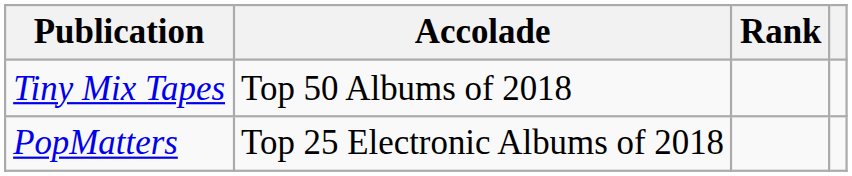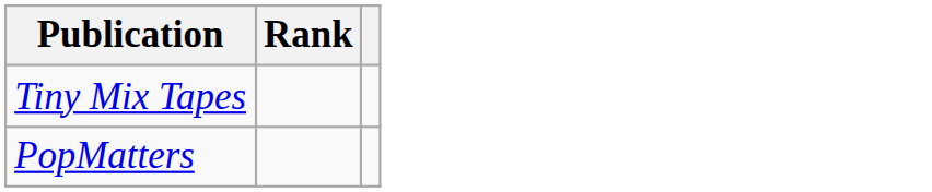- column: Accolade | Top 50 Albums of 2018 | Top 25 Electronic Albums of 2018
